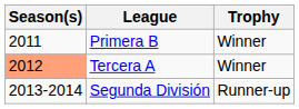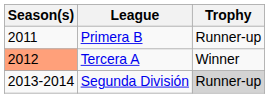Primera B | Trophy: Winner -> Runner-up
Segunda División | Trophy: no background -> lightgrey background
